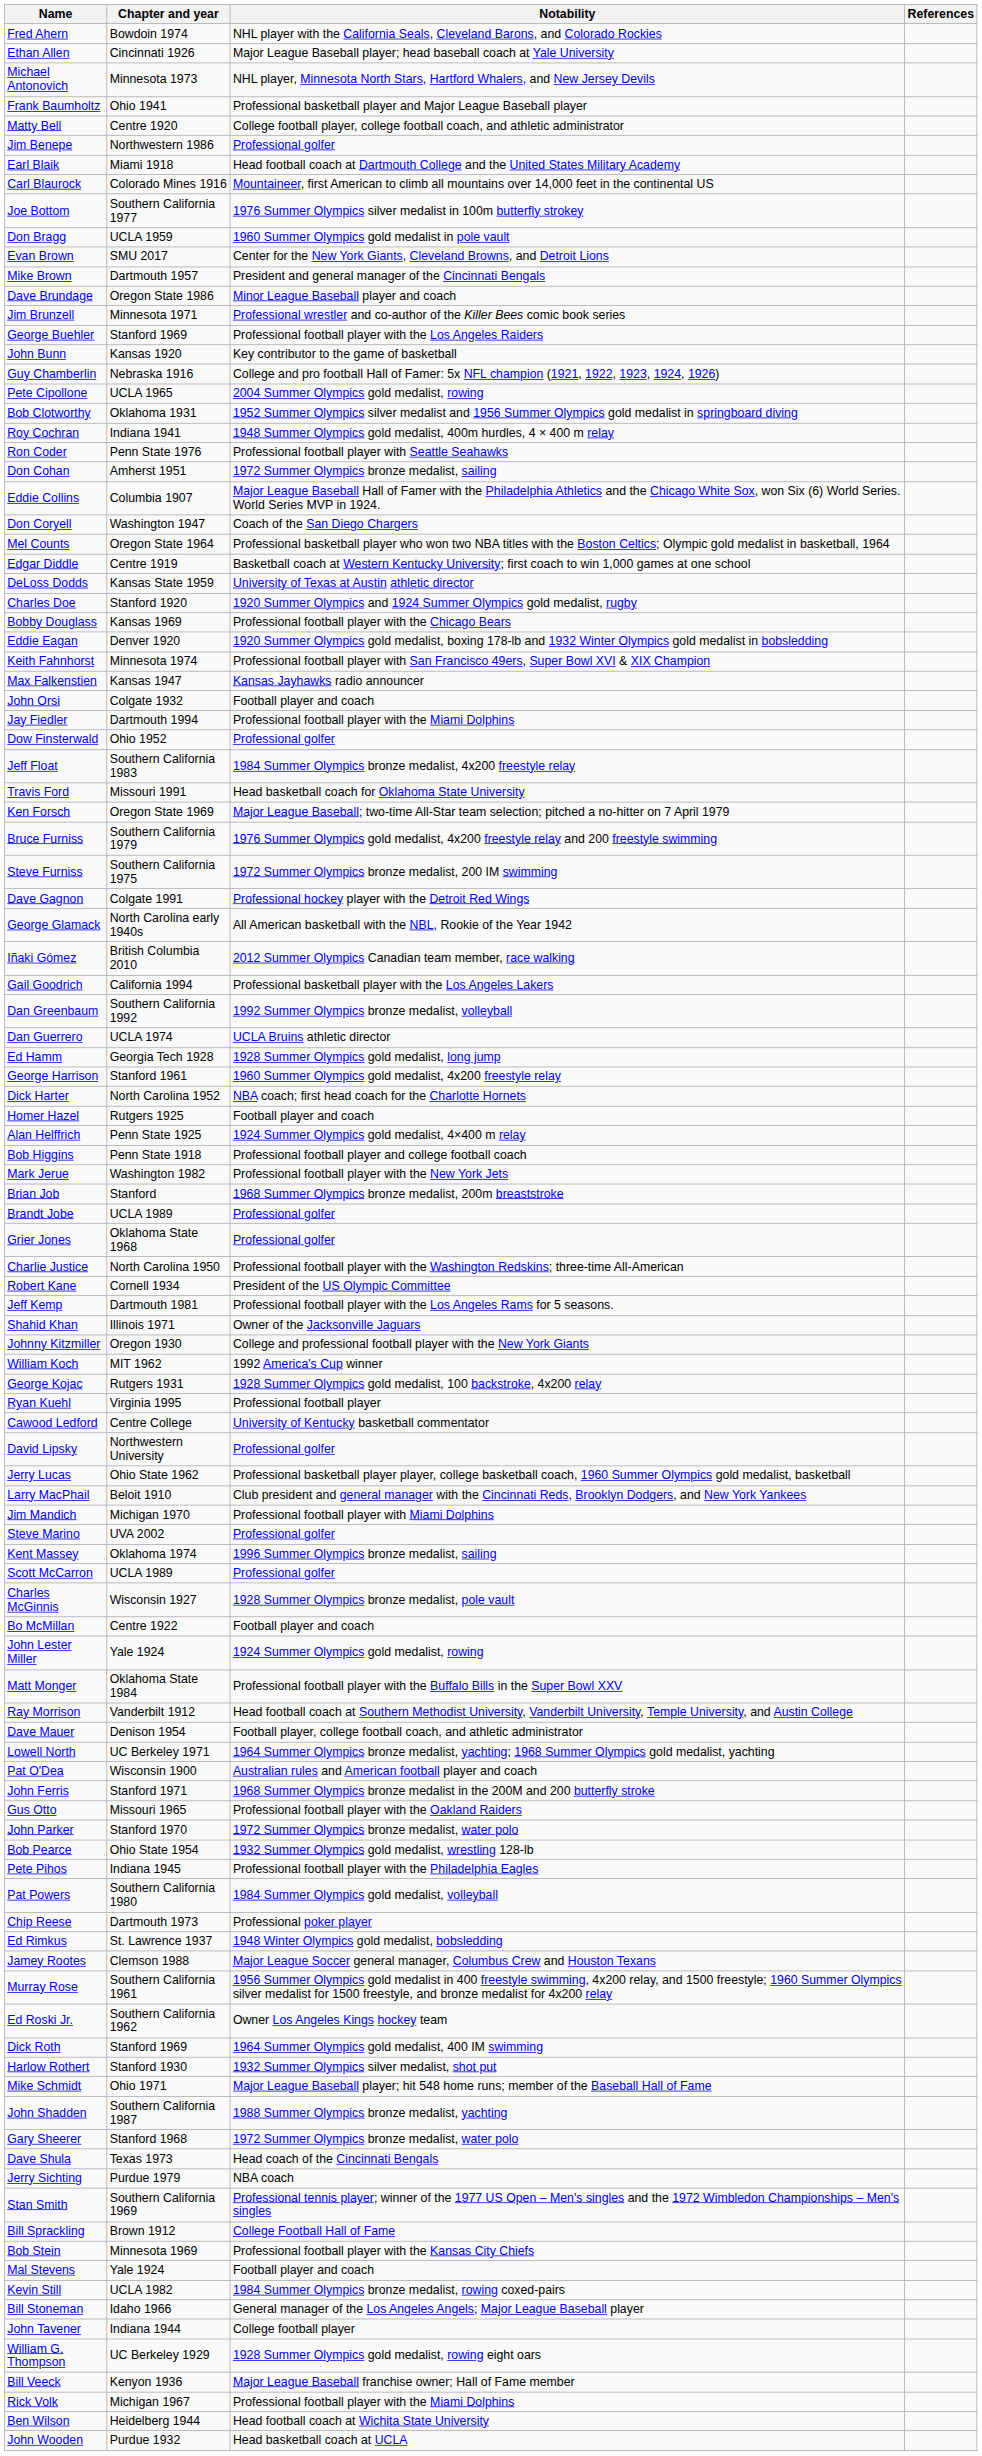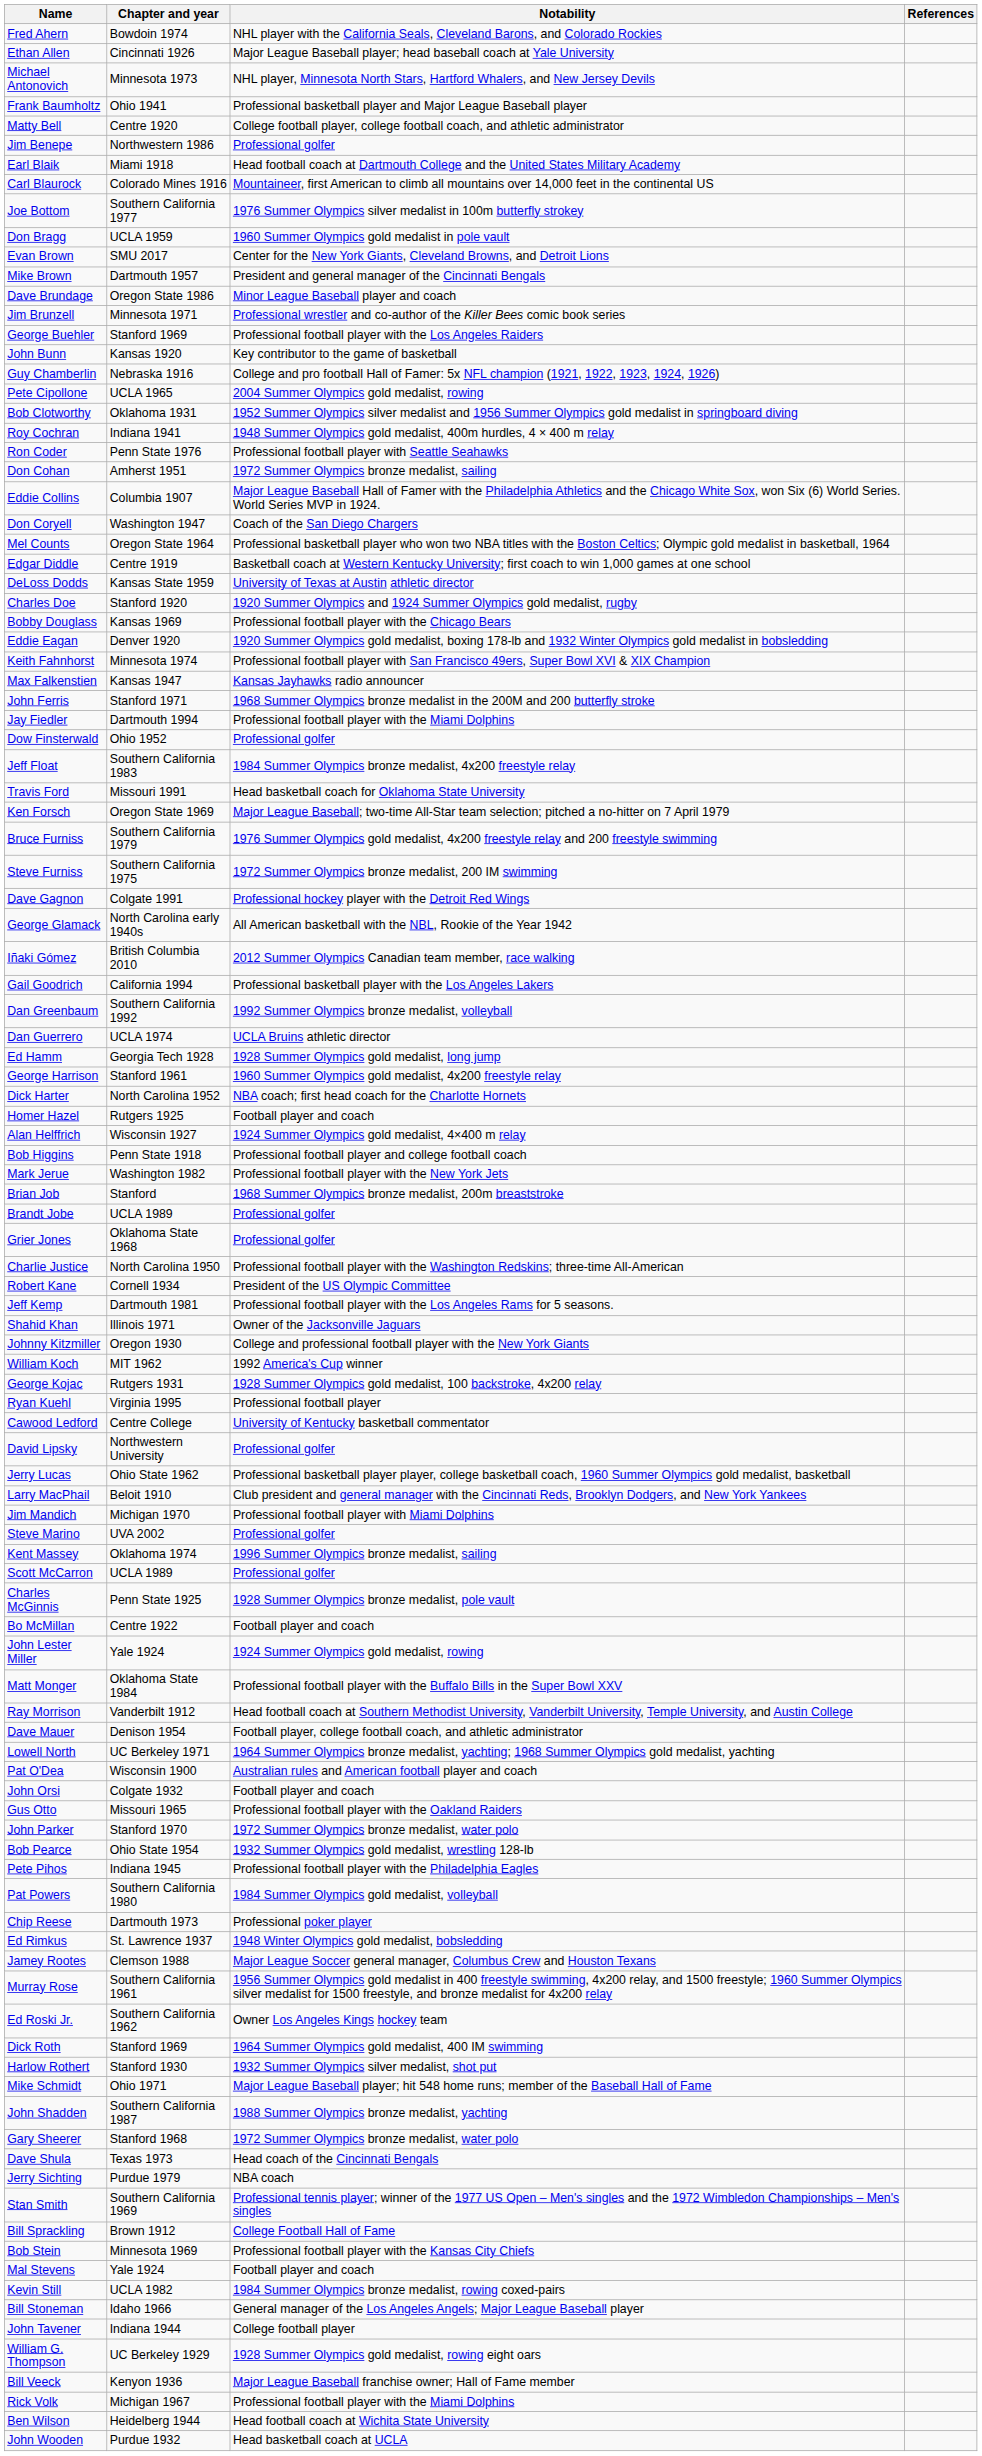rows swapped: John Ferris <-> John Orsi
Alan Helffrich | Chapter and year: Penn State 1925 -> Wisconsin 1927
Charles McGinnis | Chapter and year: Wisconsin 1927 -> Penn State 1925
